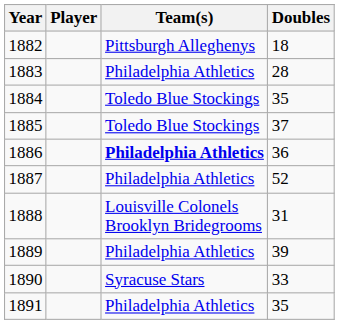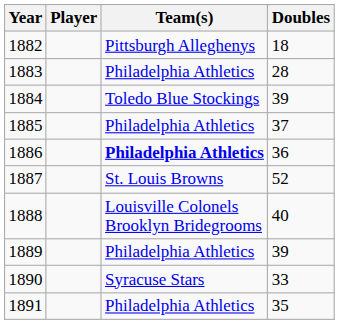1884 | Doubles: 35 -> 39
1885 | Team(s): Toledo Blue Stockings -> Philadelphia Athletics
1887 | Team(s): Philadelphia Athletics -> St. Louis Browns
1888 | Doubles: 31 -> 40
